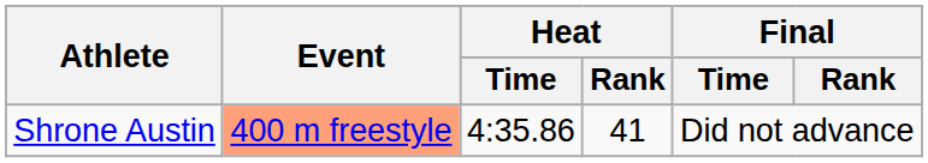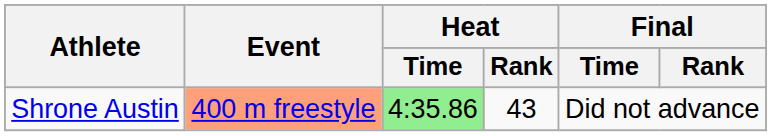Shrone Austin | Heat / Time: no background -> lightgreen background
Shrone Austin | Heat / Rank: 41 -> 43
